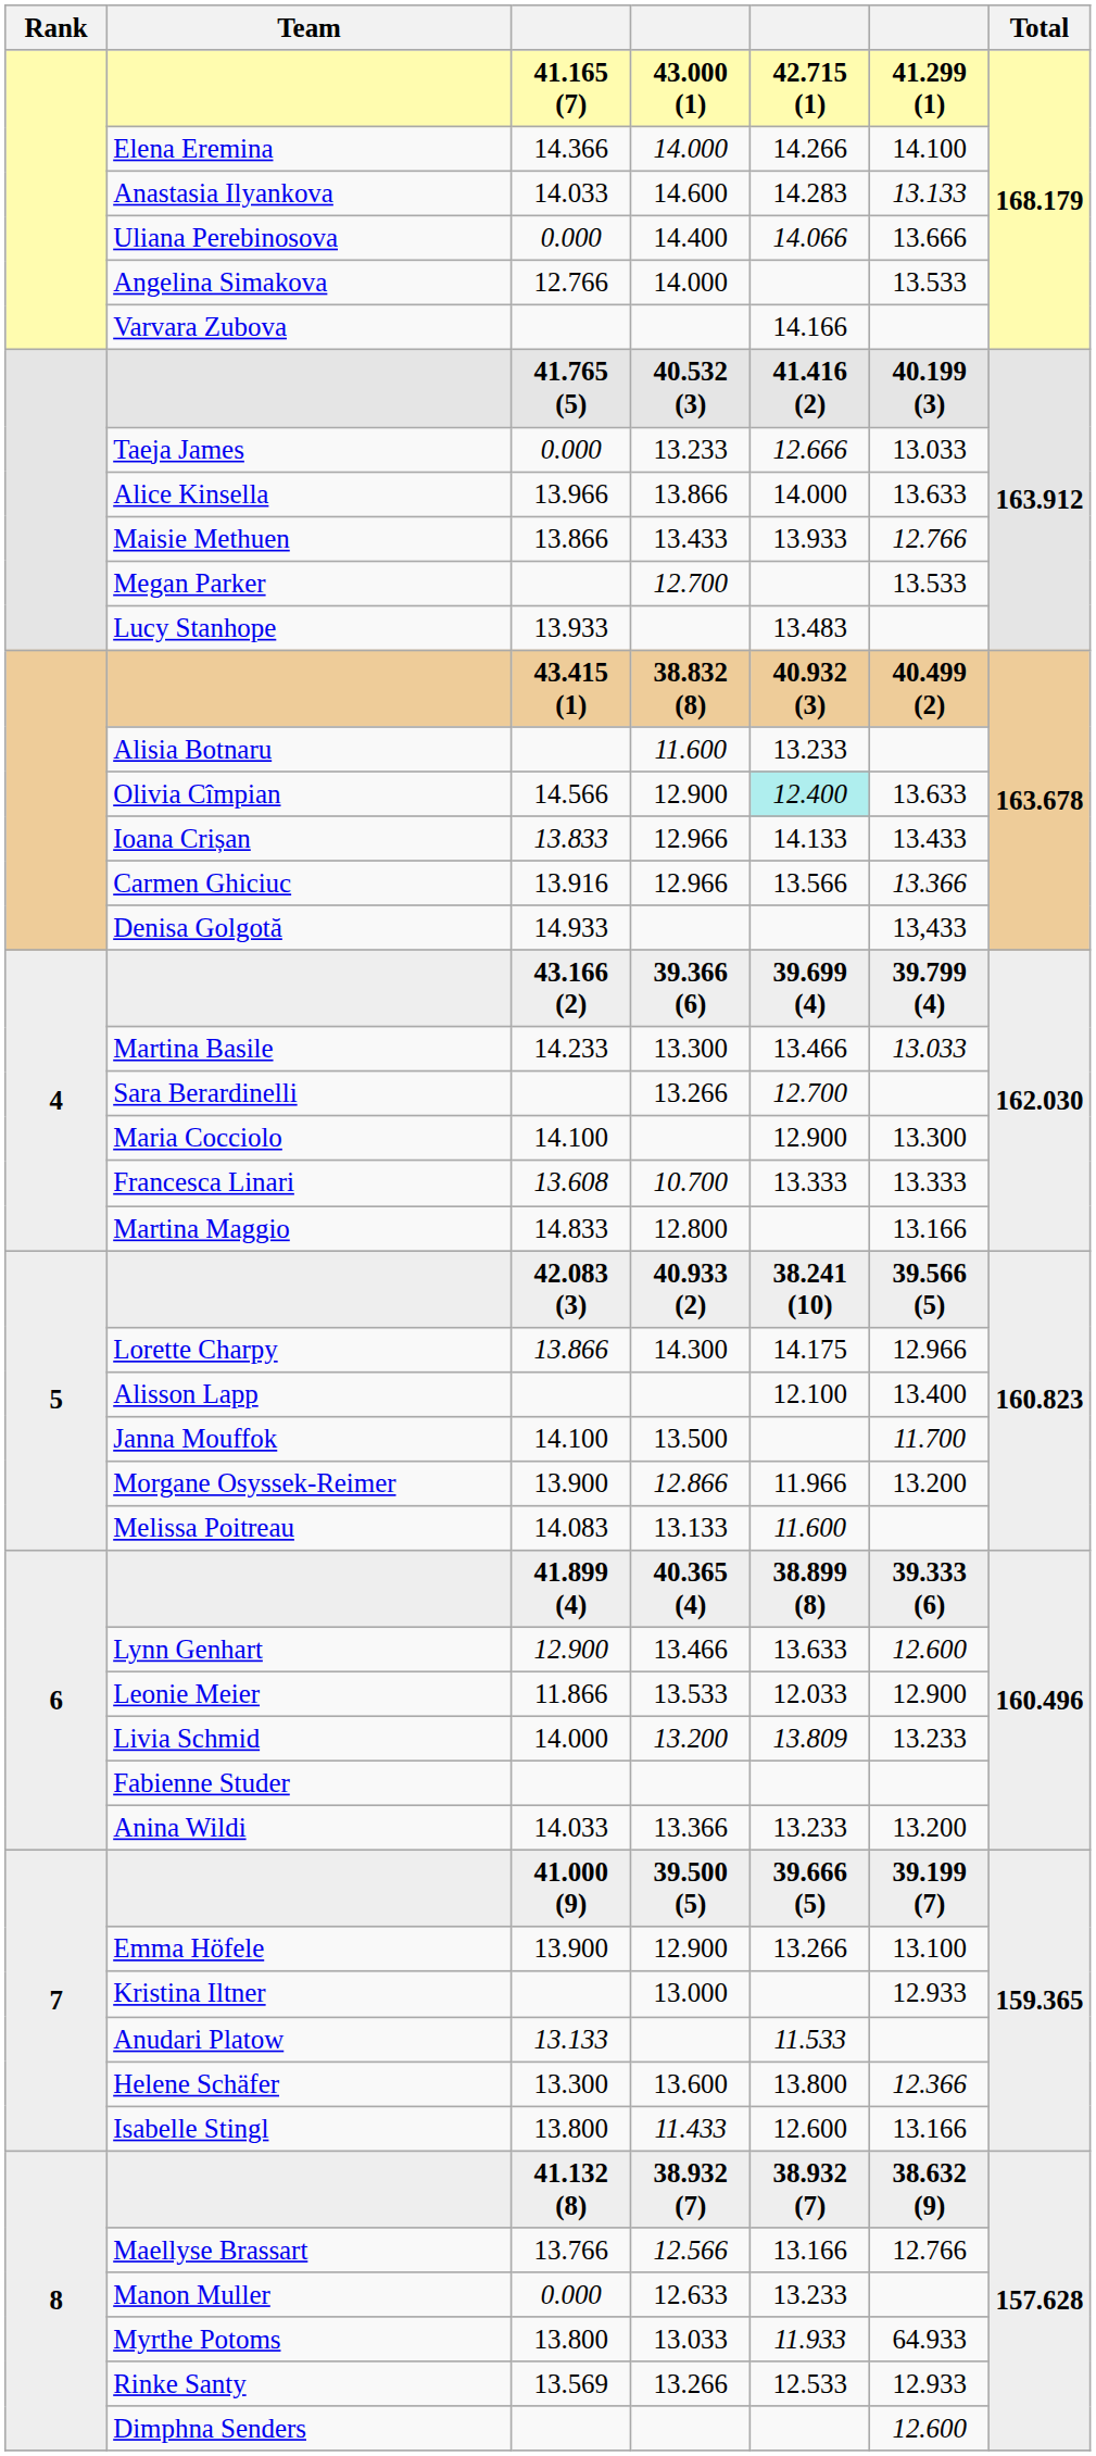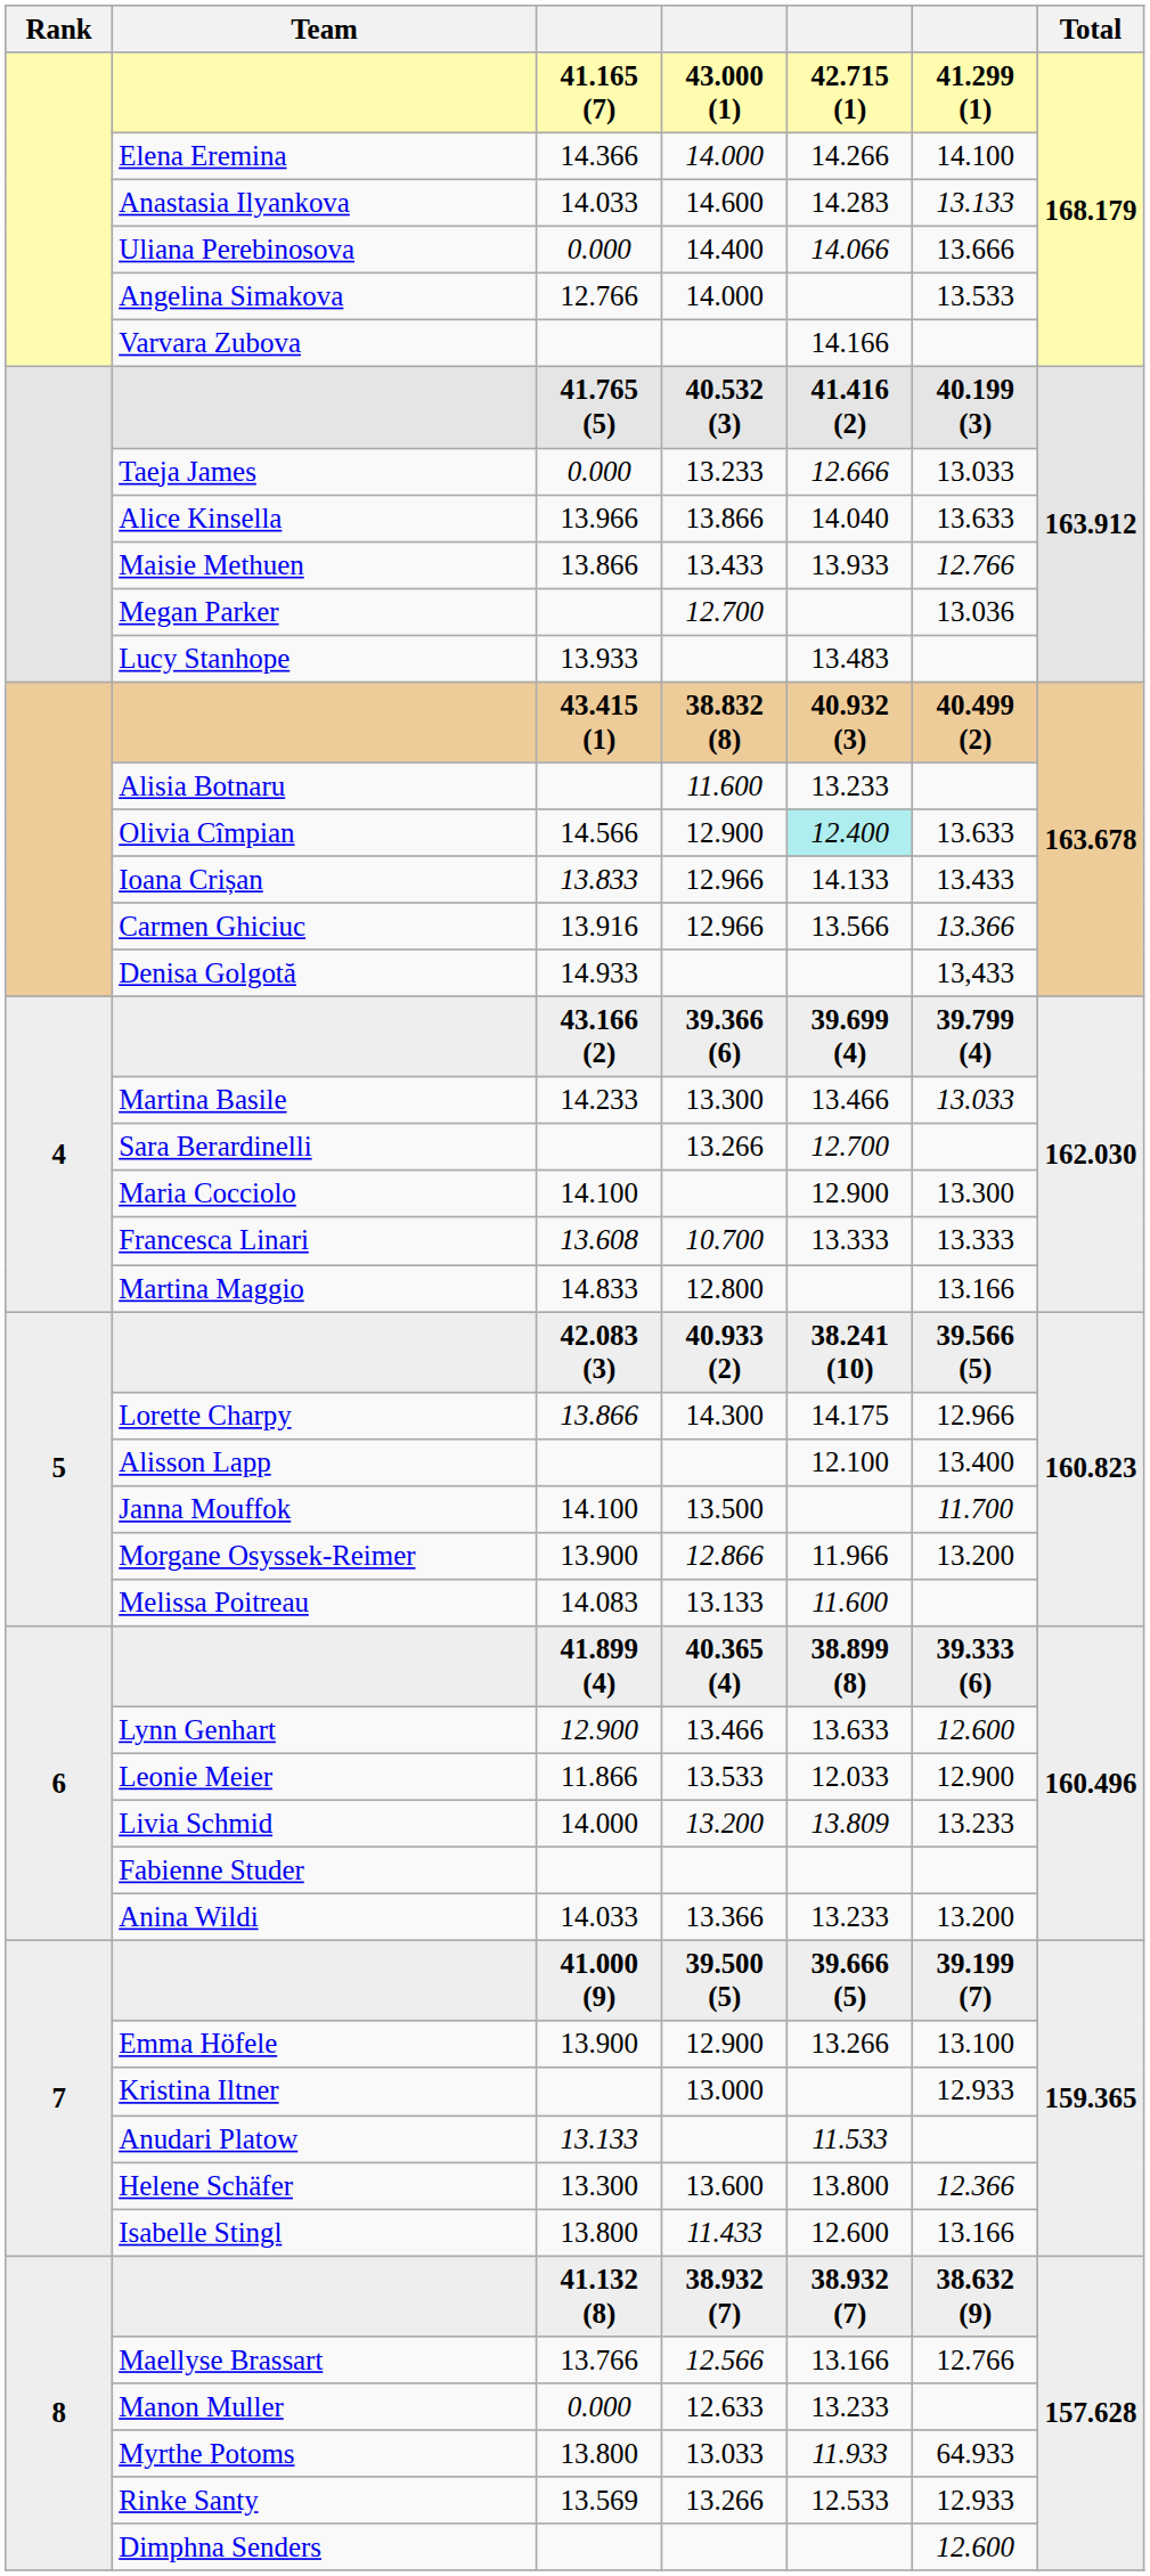Alice Kinsella | column 5: 14.000 -> 14.040
Megan Parker | column 6: 13.533 -> 13.036
